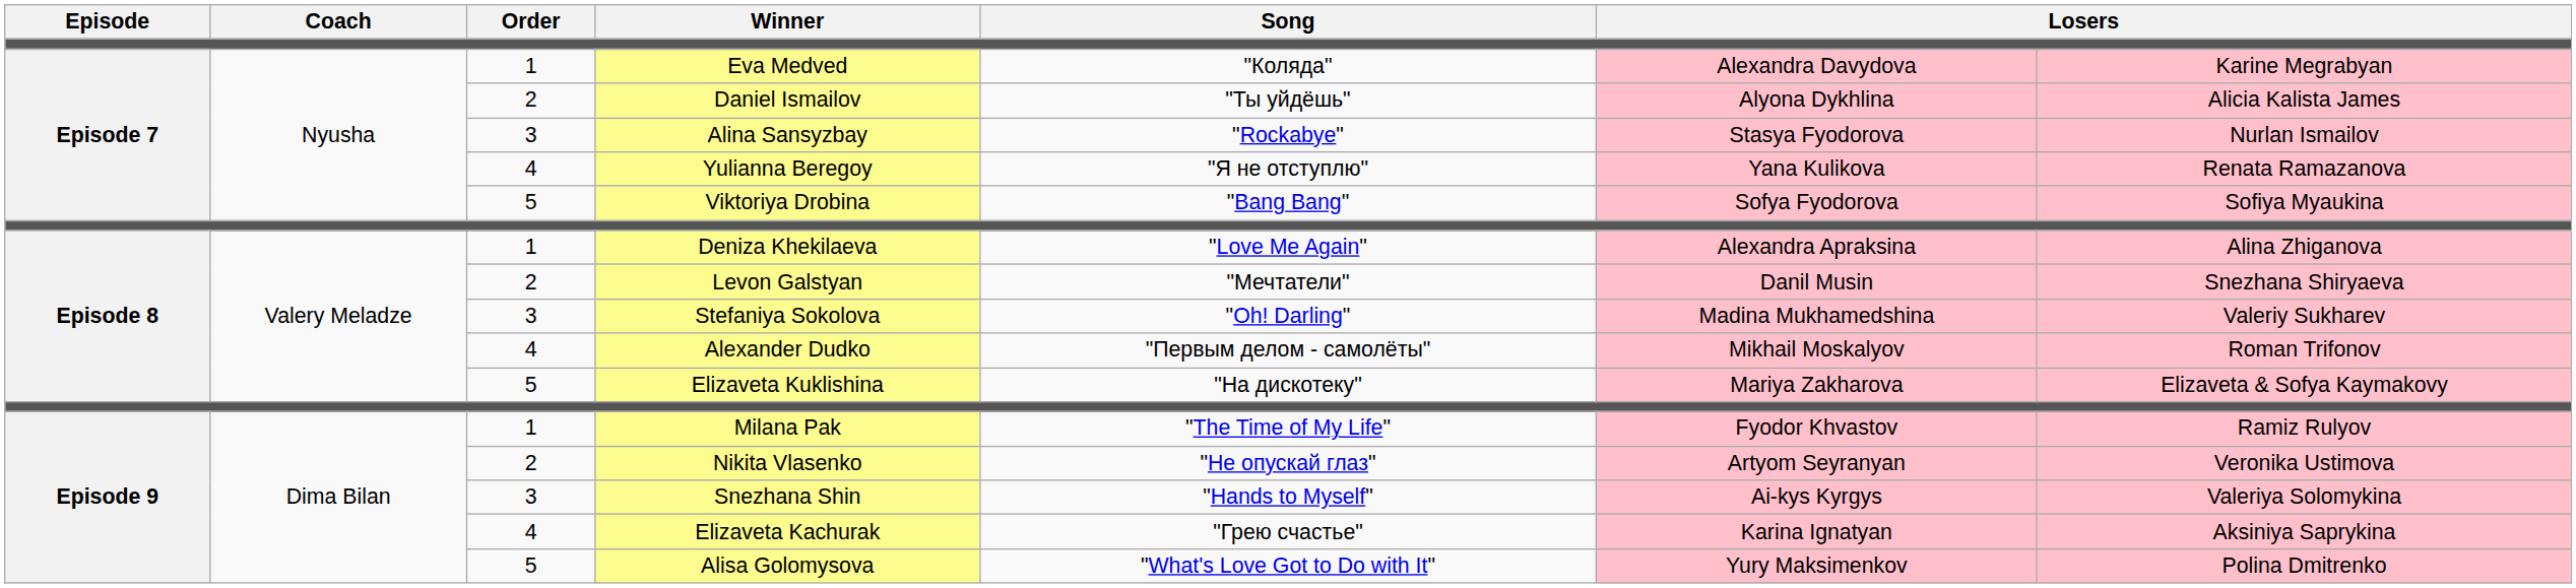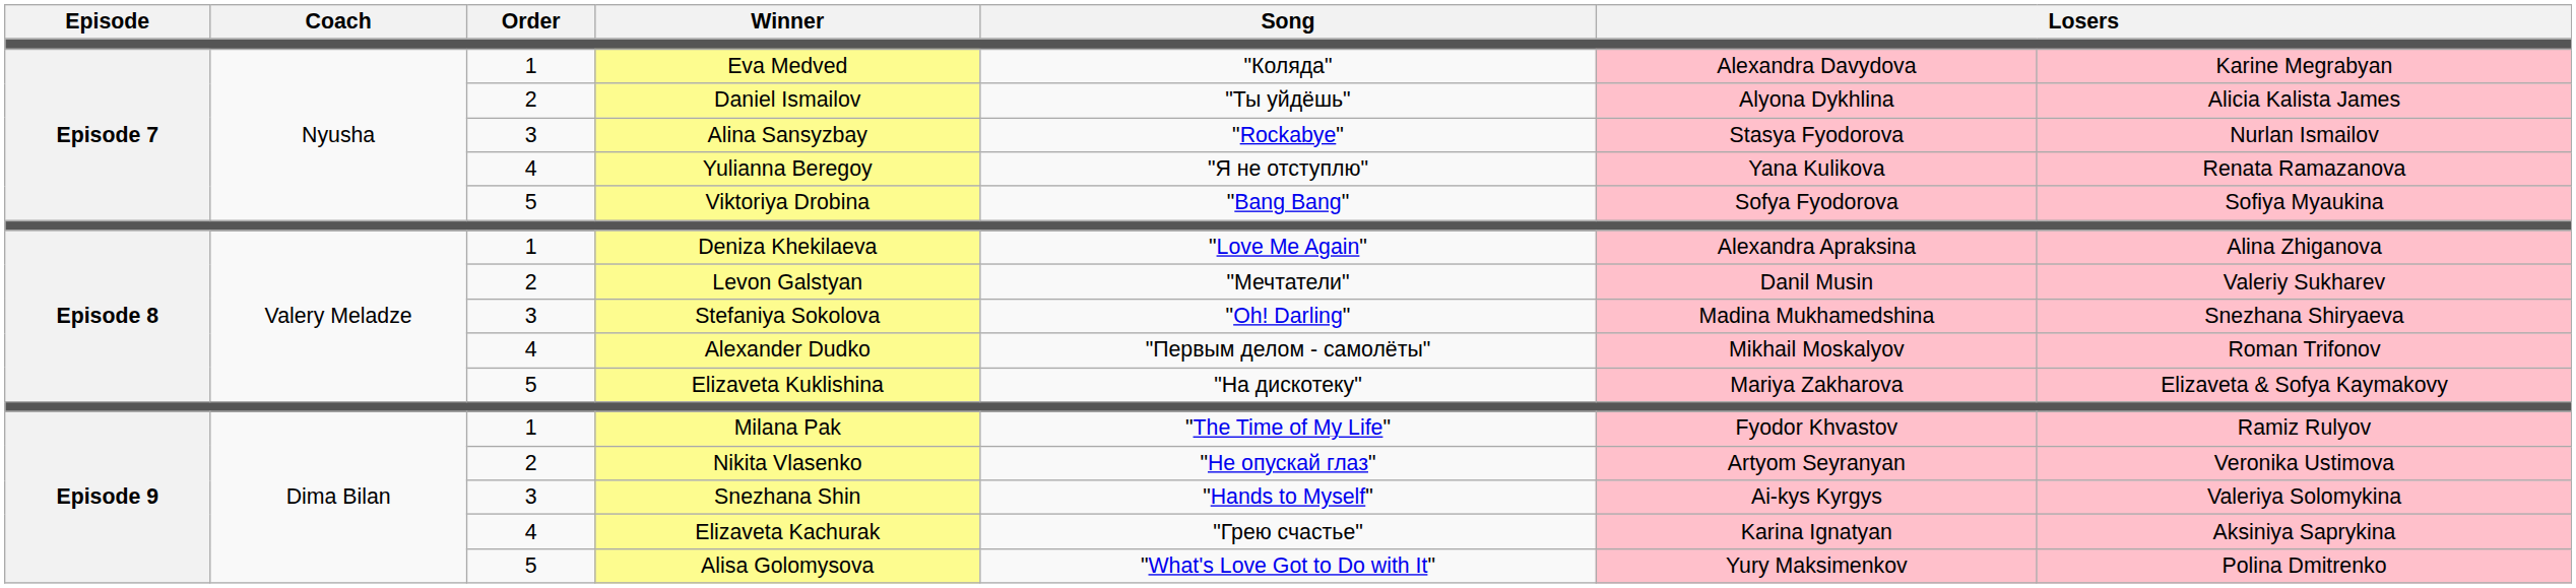Levon Galstyan | column 7: Snezhana Shiryaeva -> Valeriy Sukharev
Stefaniya Sokolova | column 7: Valeriy Sukharev -> Snezhana Shiryaeva
